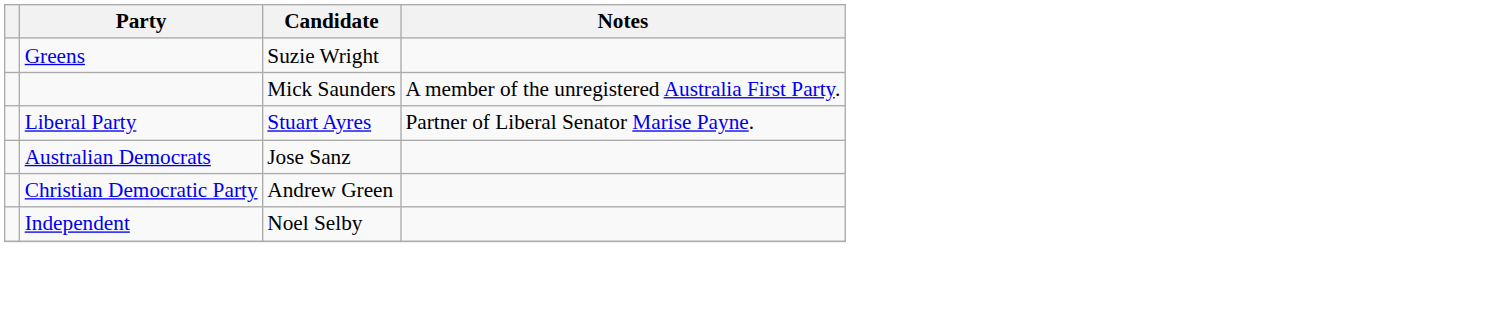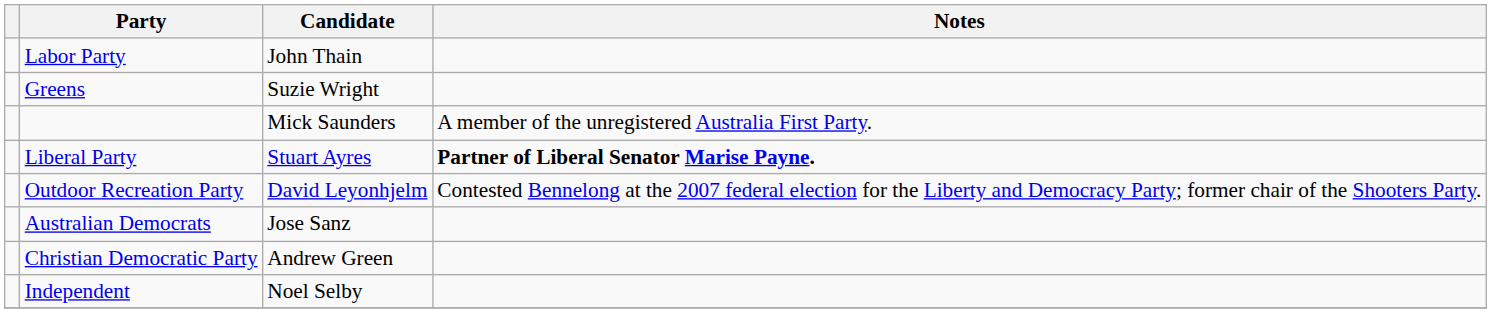+ row: Labor Party | John Thain
Liberal Party | Notes: normal -> bold
+ row: Outdoor Recreation Party | David Leyonhjelm | Contested Bennelong at the 2007 federal election for the Liberty and Democracy Party; former chair of the Shooters Party.
